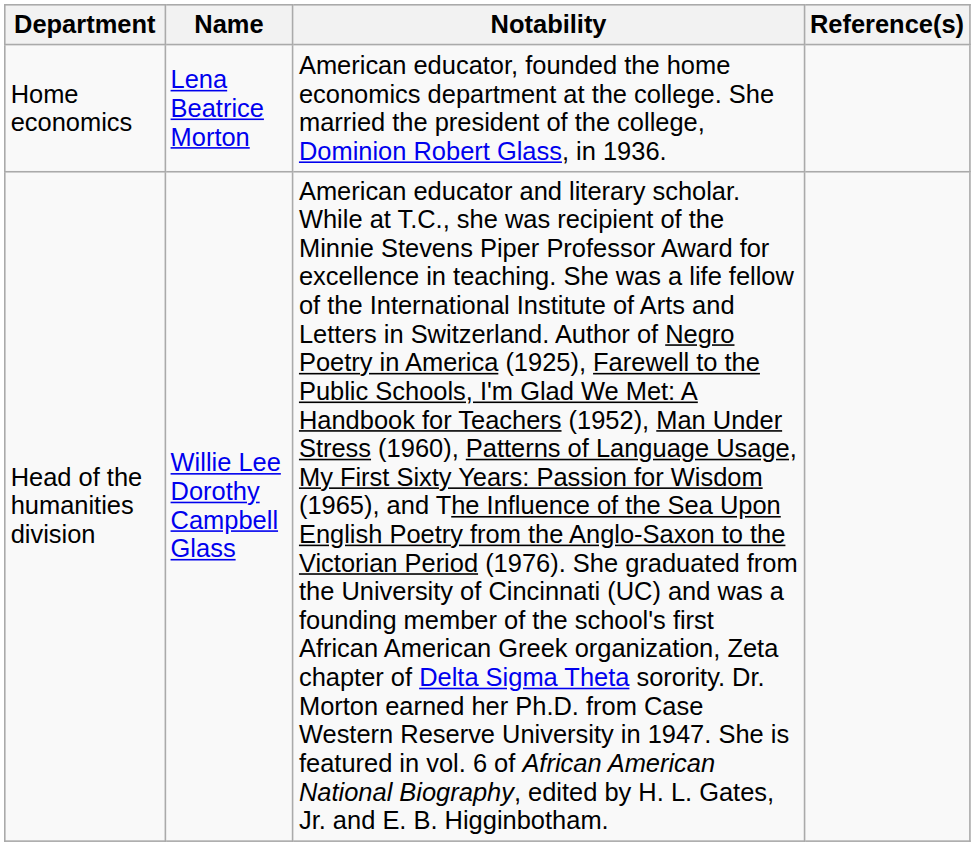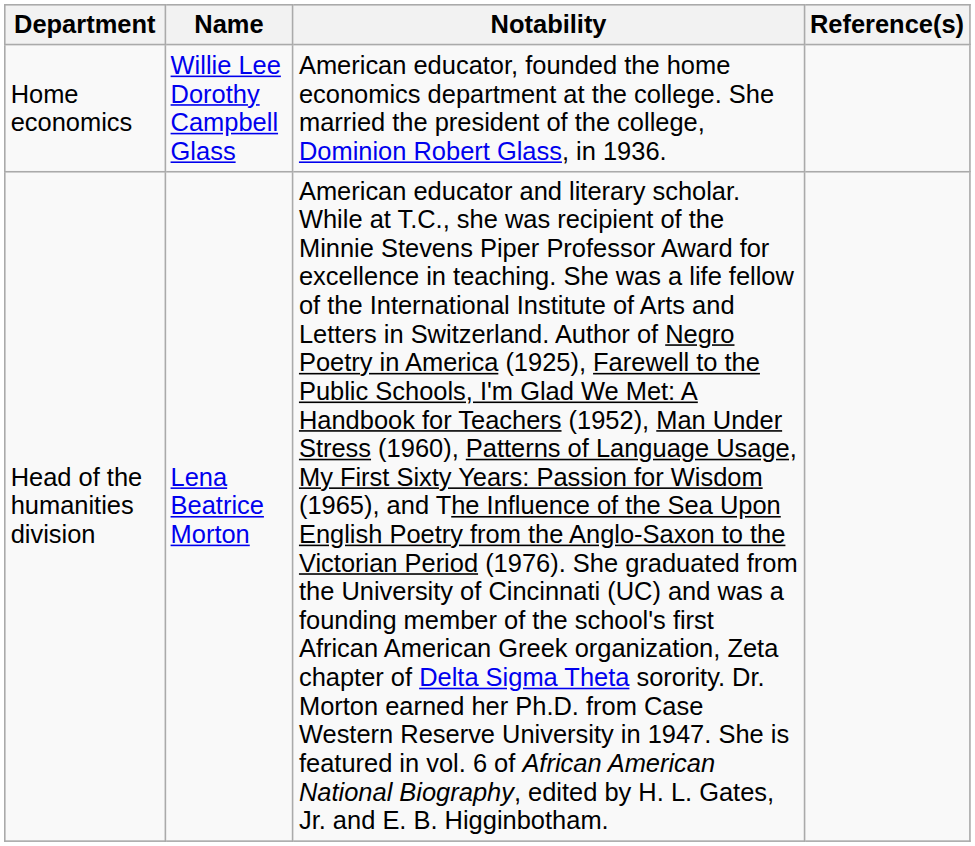Home economics | Name: Lena Beatrice Morton -> Willie Lee Dorothy Campbell Glass
Head of the humanities division | Name: Willie Lee Dorothy Campbell Glass -> Lena Beatrice Morton
